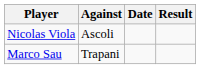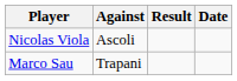columns swapped: Result <-> Date
